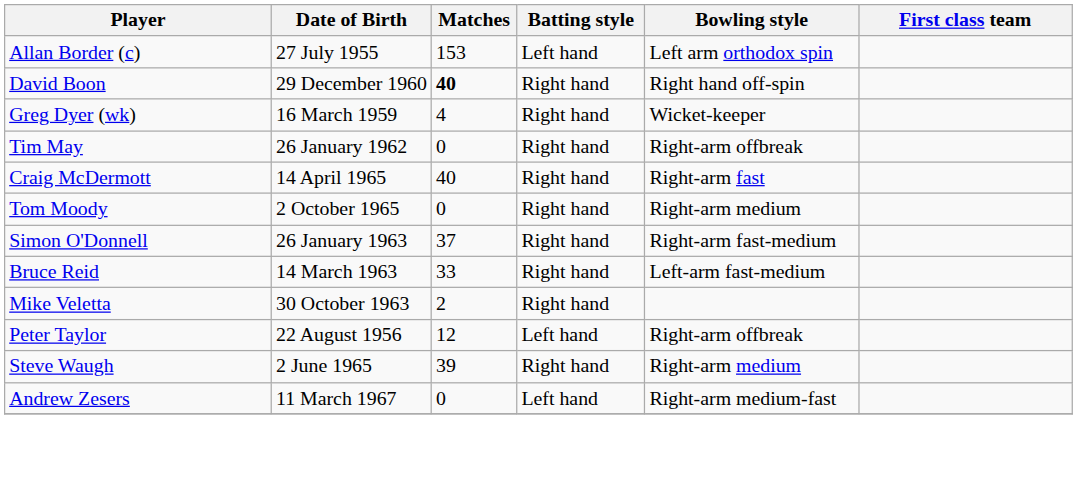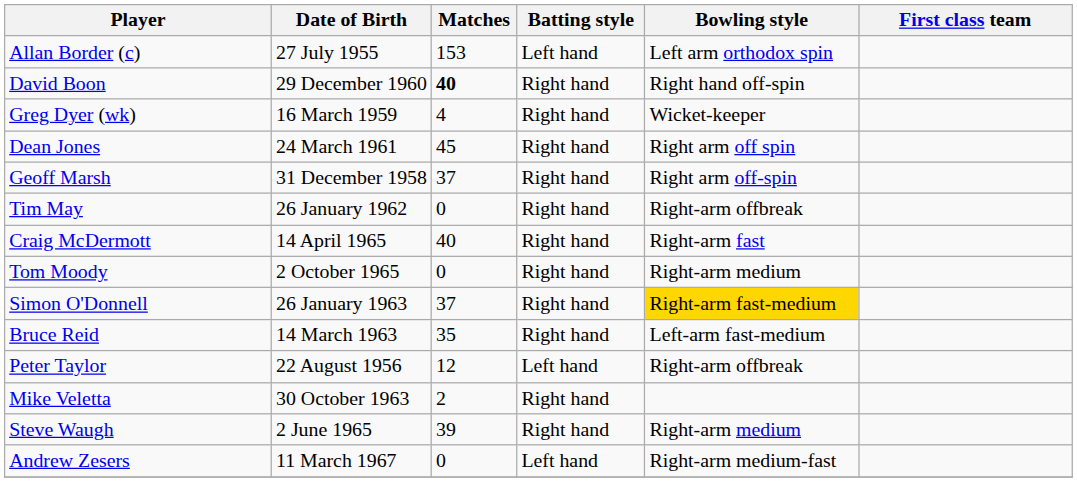+ row: Dean Jones | 24 March 1961 | 45 | Right hand | Right arm off spin
+ row: Geoff Marsh | 31 December 1958 | 37 | Right hand | Right arm off-spin
Simon O'Donnell | Bowling style: no background -> gold background
Bruce Reid | Matches: 33 -> 35
rows swapped: Peter Taylor <-> Mike Veletta
